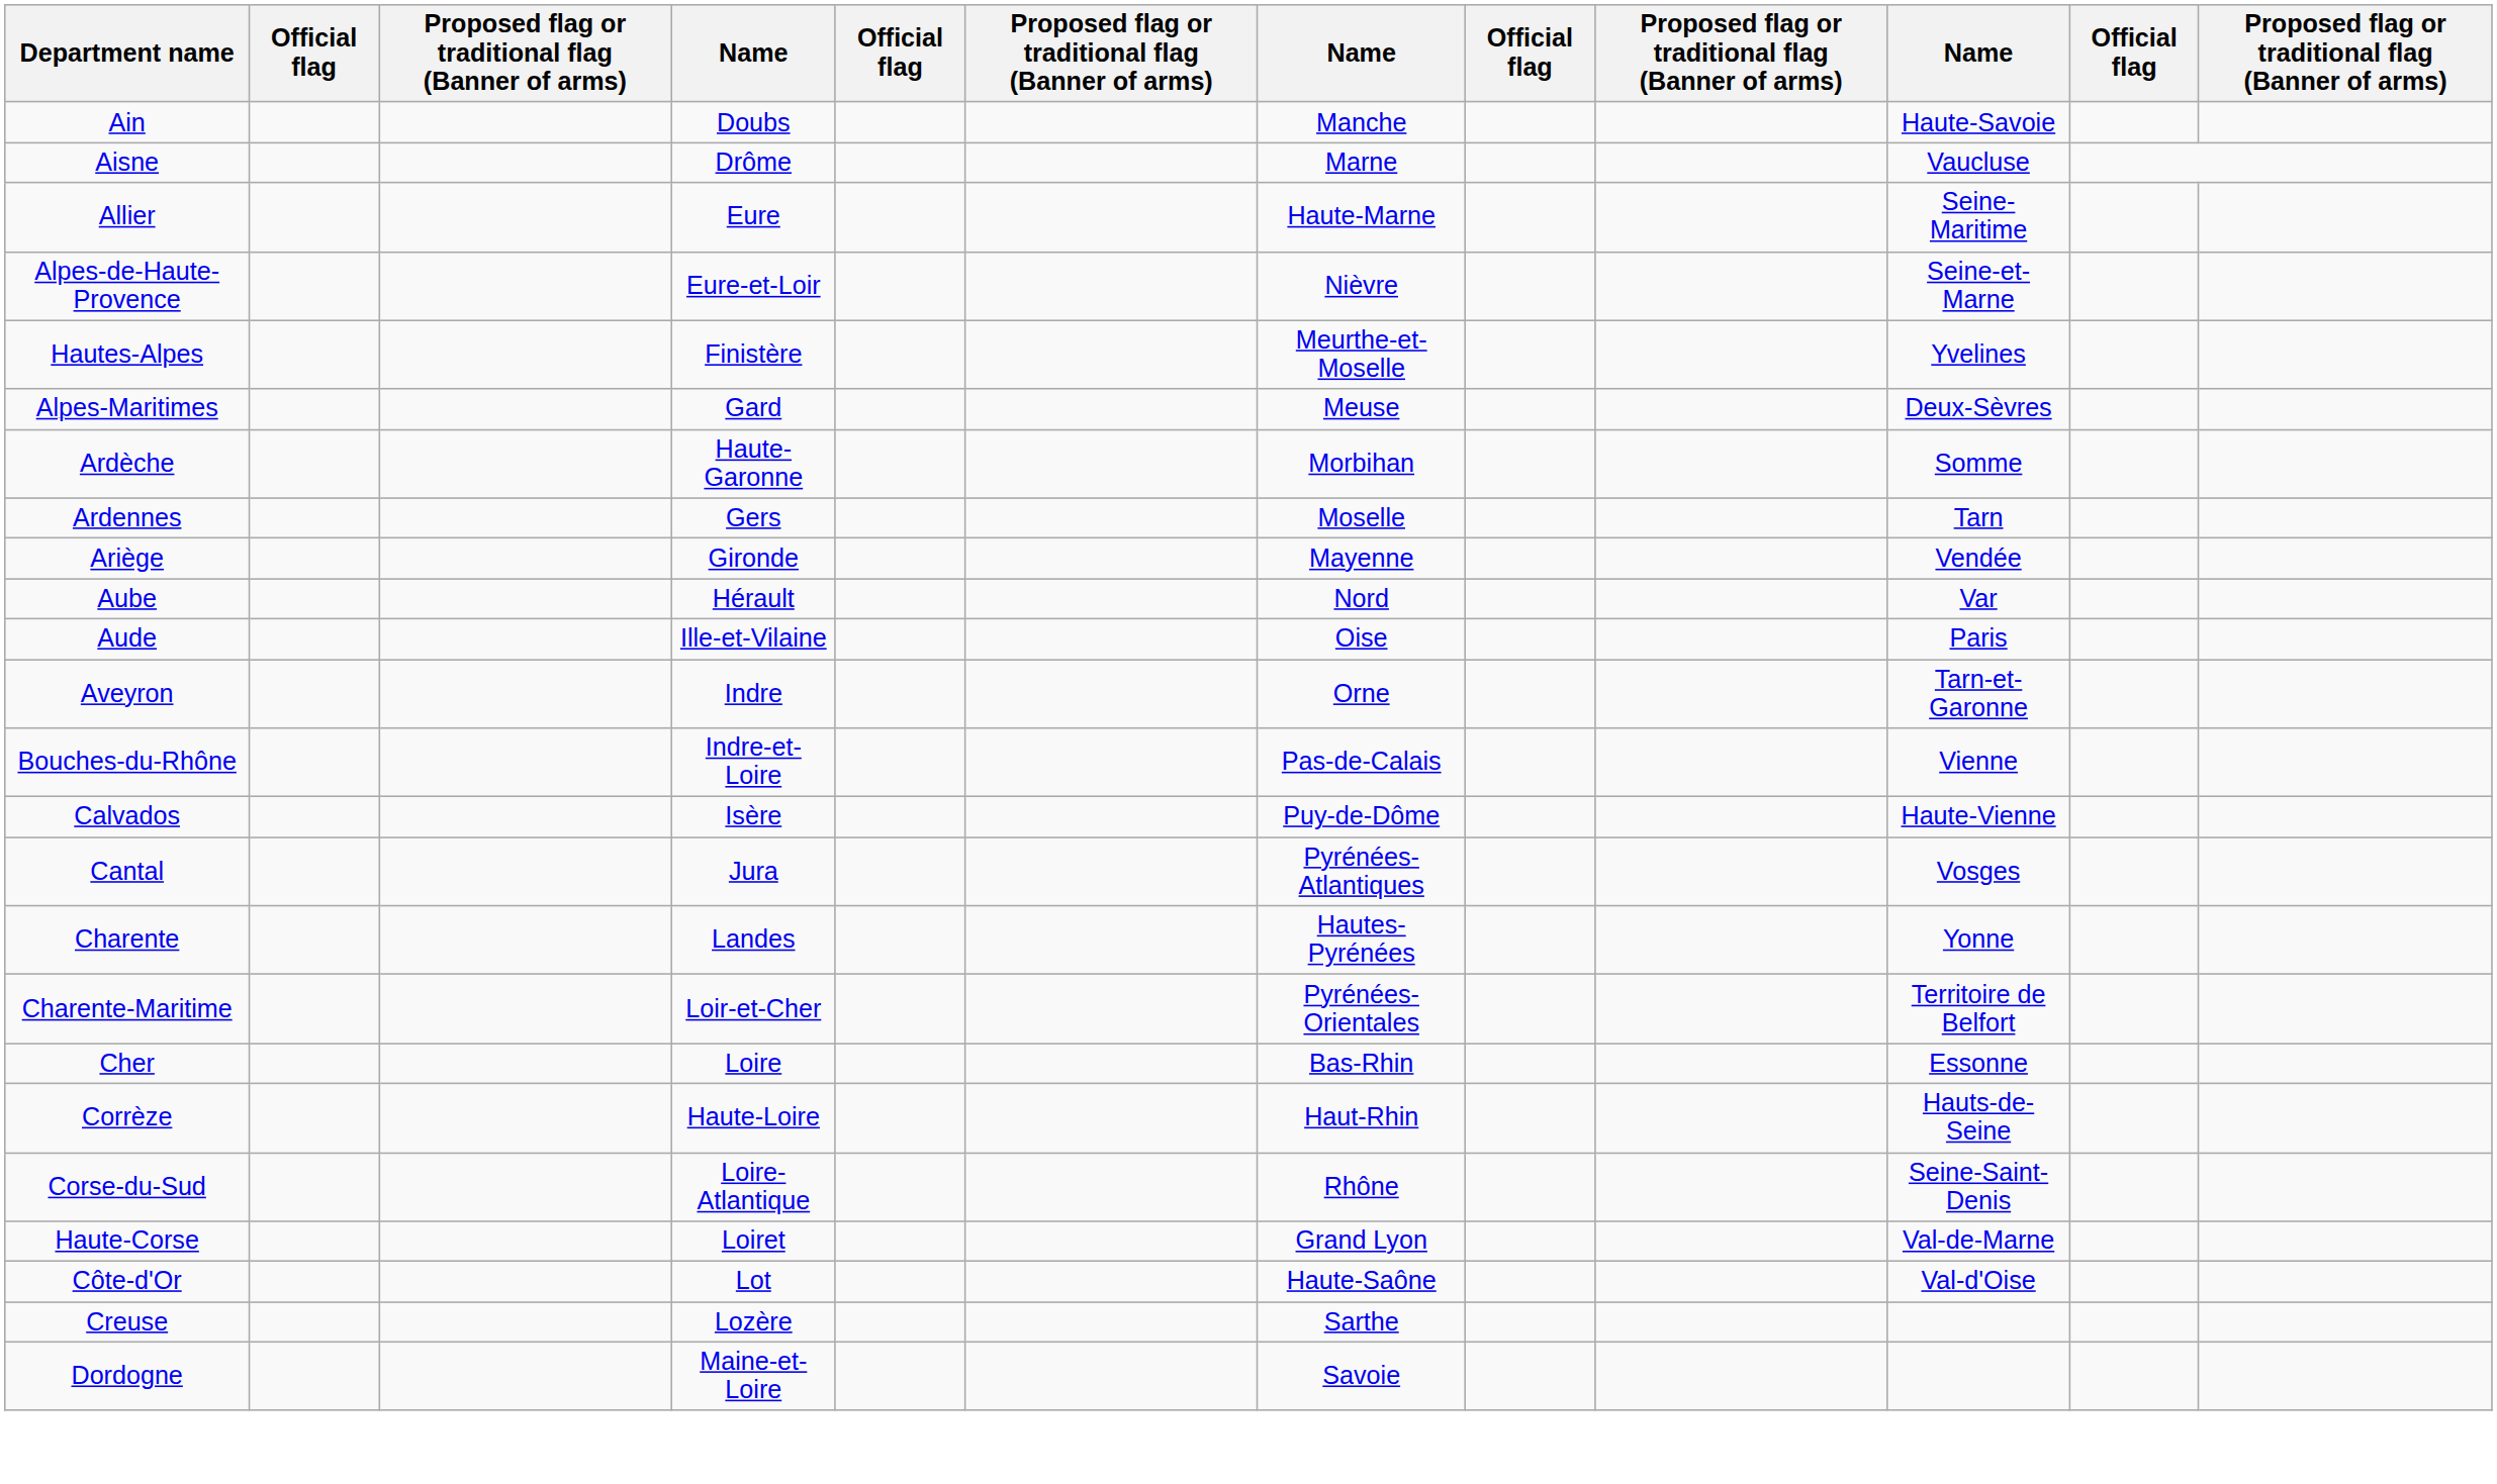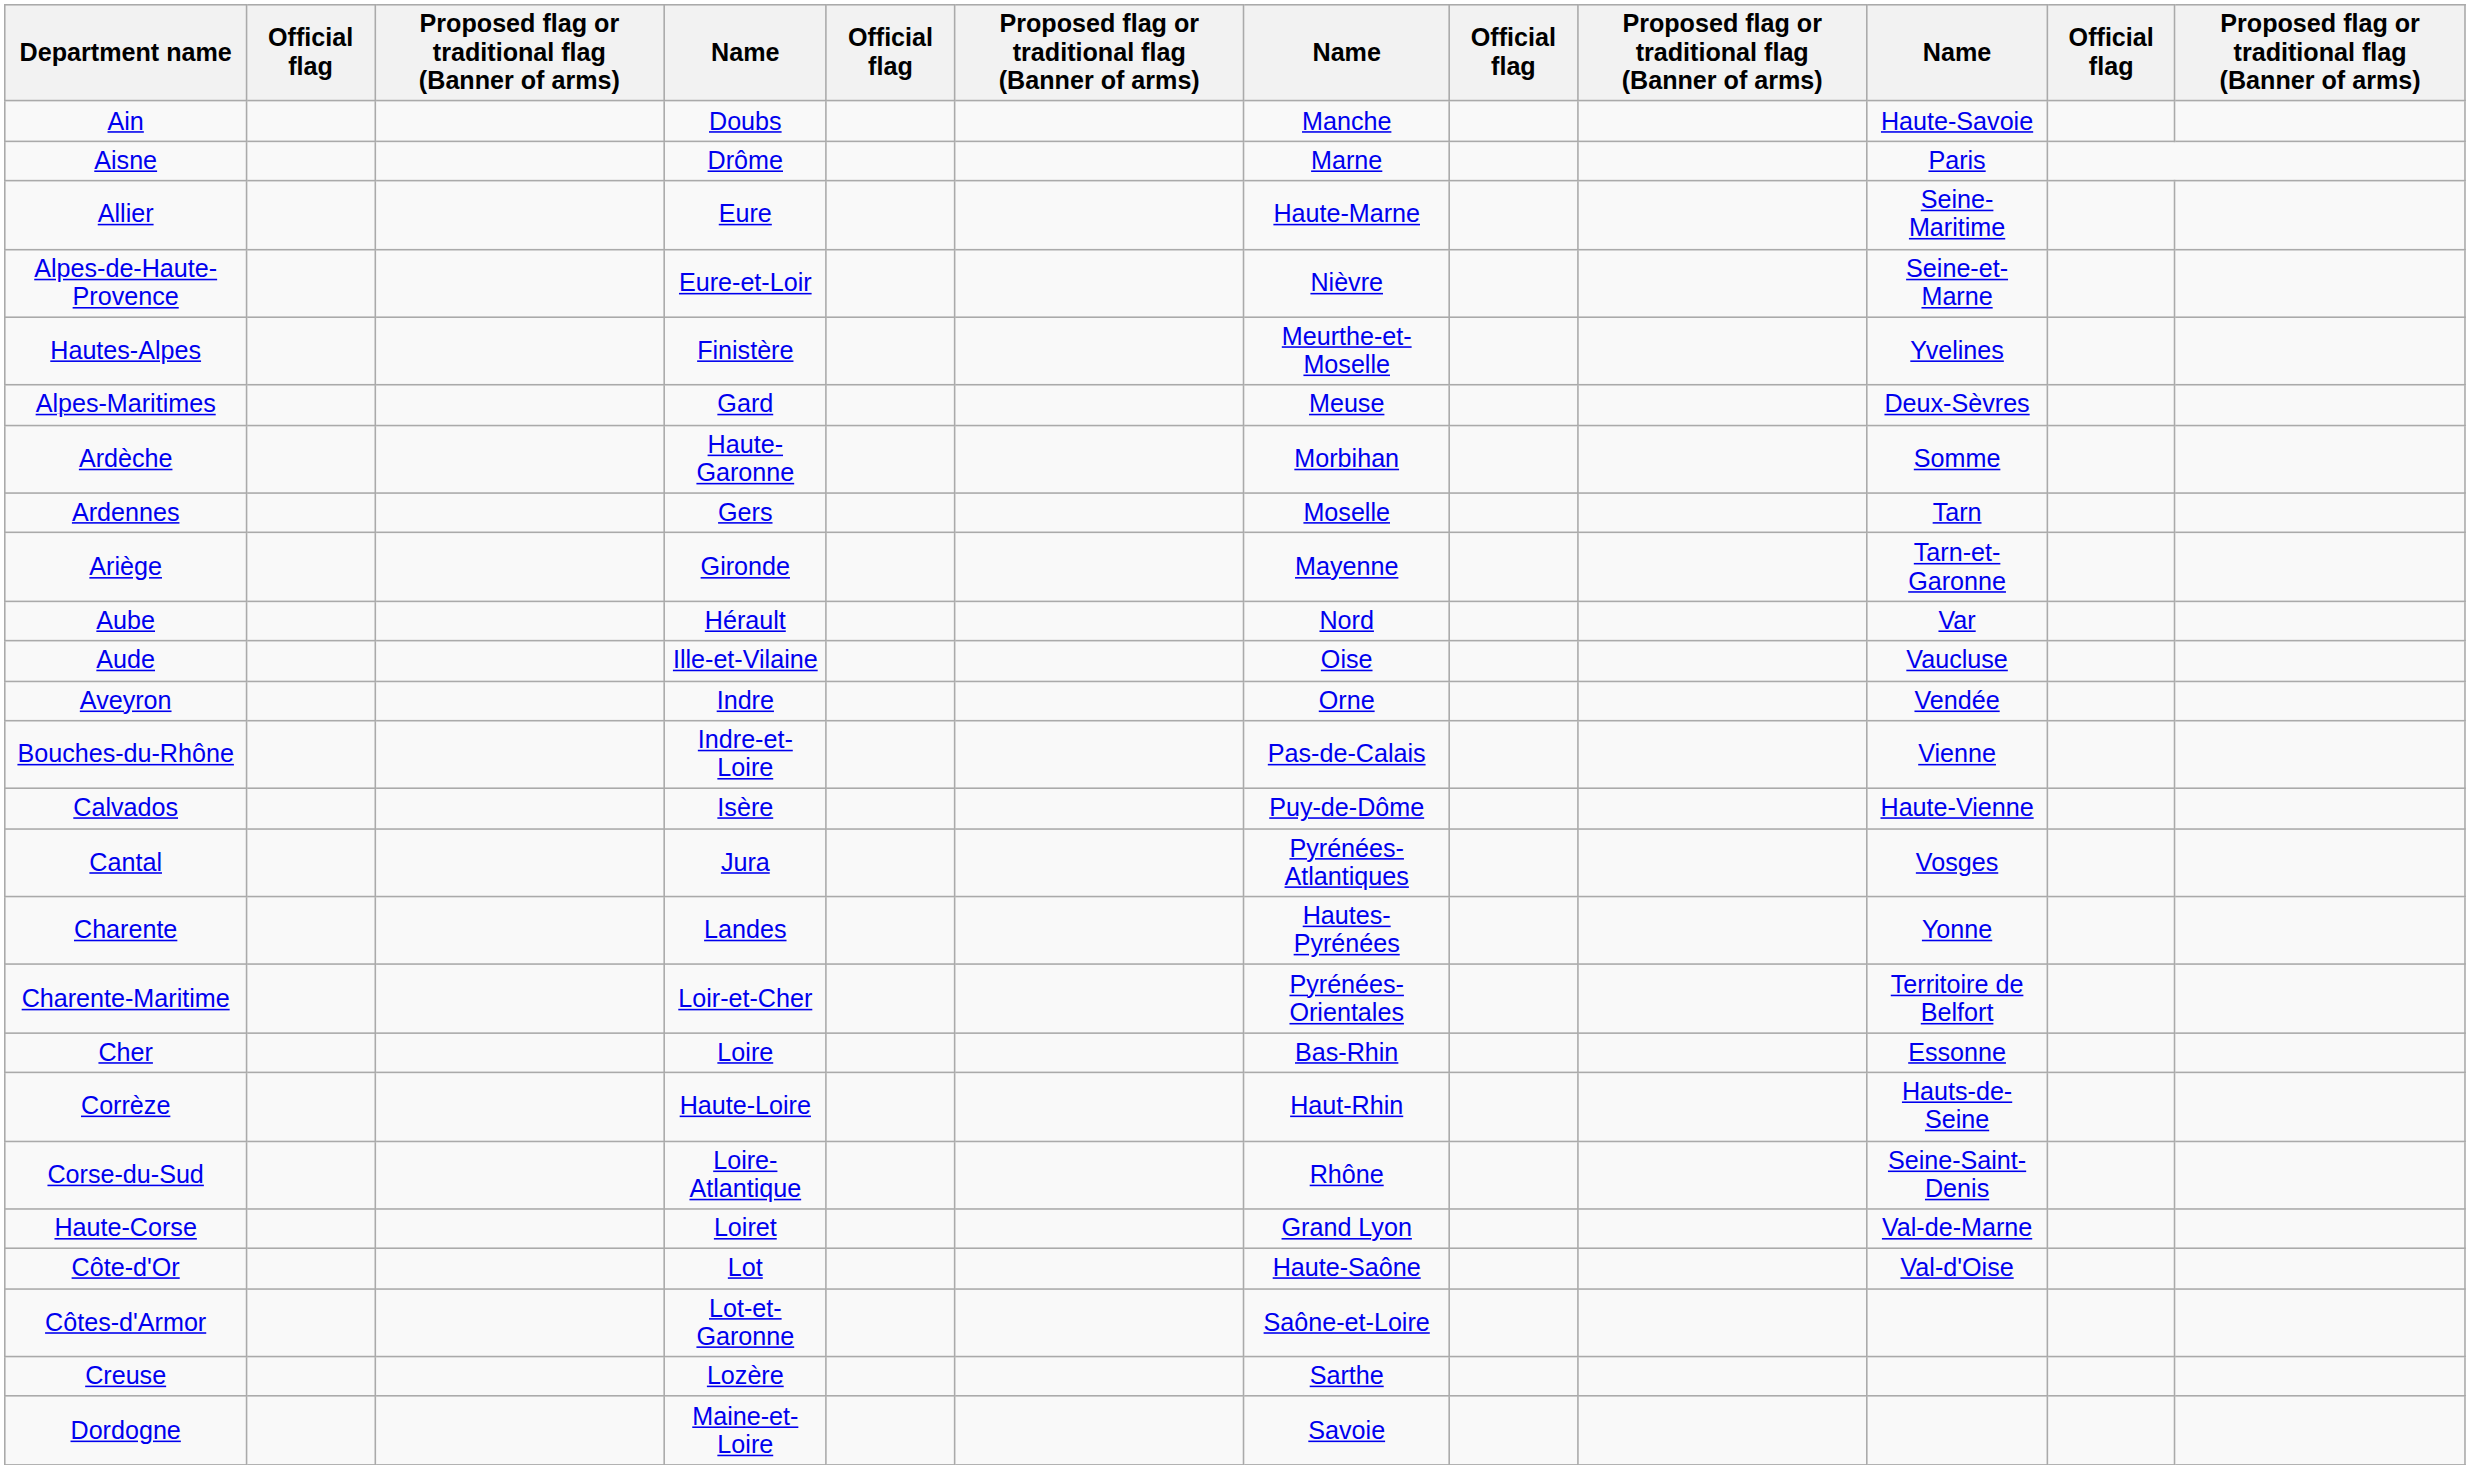Aisne | column 10: Vaucluse -> Paris
Ariège | column 10: Vendée -> Tarn-et-Garonne
Aude | column 10: Paris -> Vaucluse
Aveyron | column 10: Tarn-et-Garonne -> Vendée
+ row: Côtes-d'Armor | Lot-et-Garonne | Saône-et-Loire
